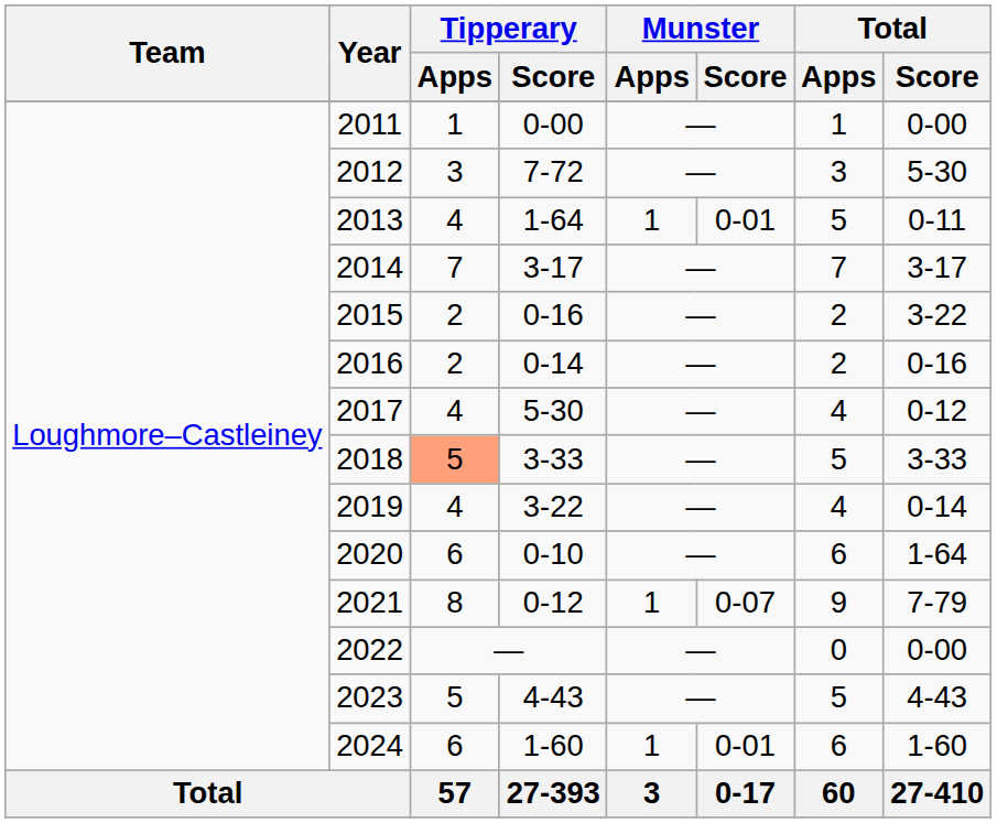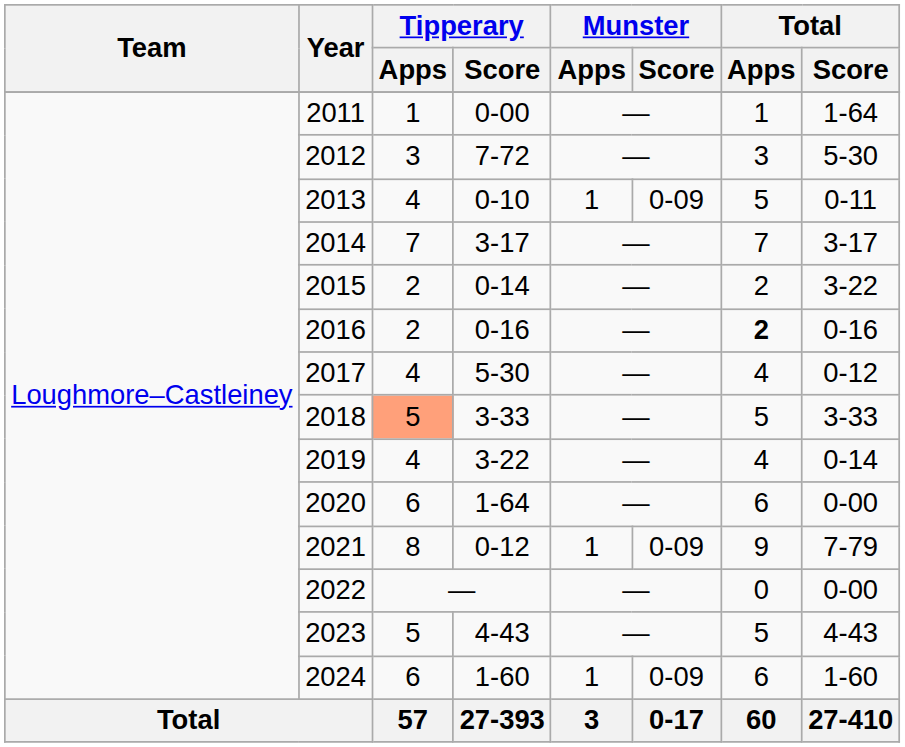2011 | Total / Score: 0-00 -> 1-64
2013 | Tipperary / Score: 1-64 -> 0-10
2013 | Munster / Score: 0-01 -> 0-09
2015 | Tipperary / Score: 0-16 -> 0-14
2016 | Tipperary / Score: 0-14 -> 0-16
2016 | Total / Apps: normal -> bold
2020 | Tipperary / Score: 0-10 -> 1-64
2020 | Total / Score: 1-64 -> 0-00
2021 | Munster / Score: 0-07 -> 0-09
2024 | Munster / Score: 0-01 -> 0-09
